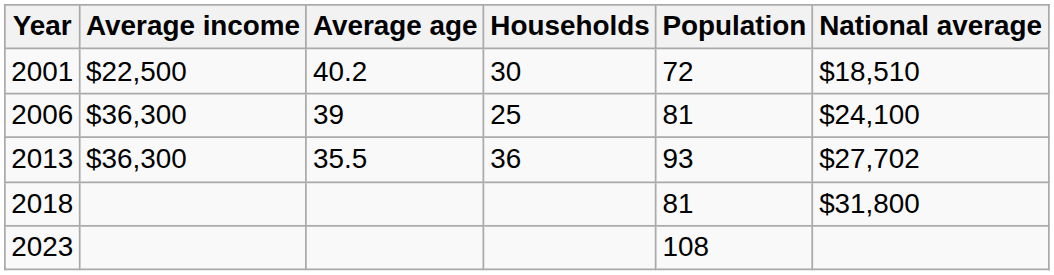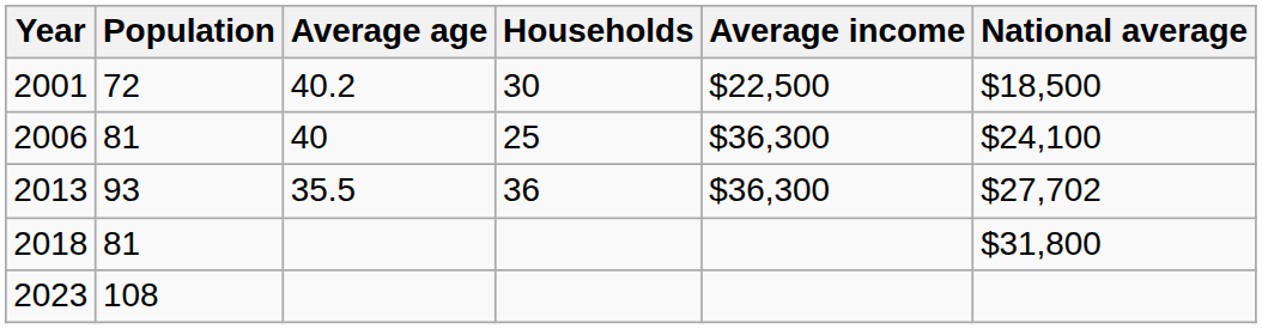columns swapped: Population <-> Average income
2001 | National average: $18,510 -> $18,500
2006 | Average age: 39 -> 40
